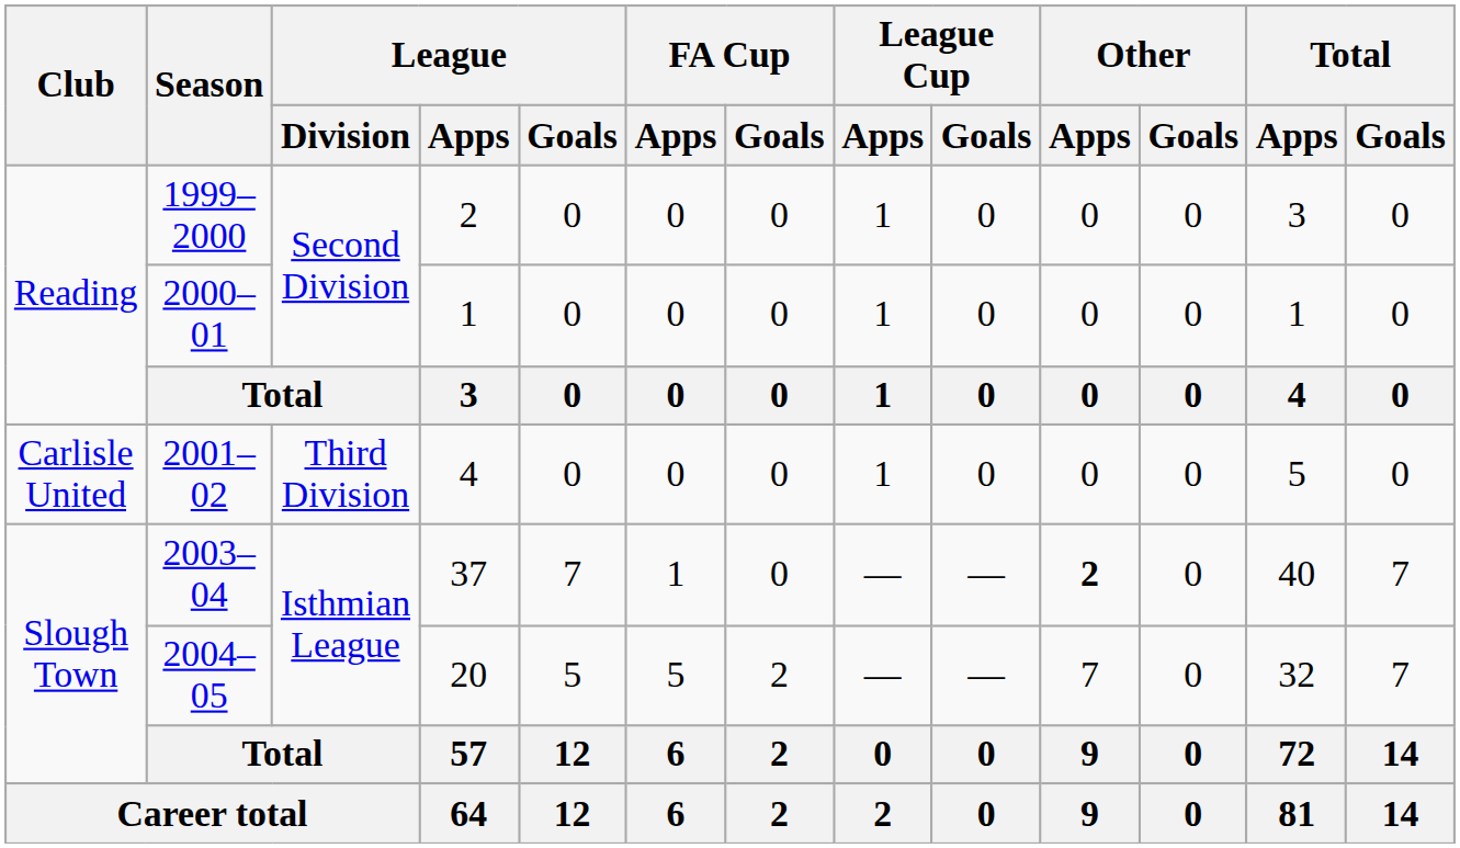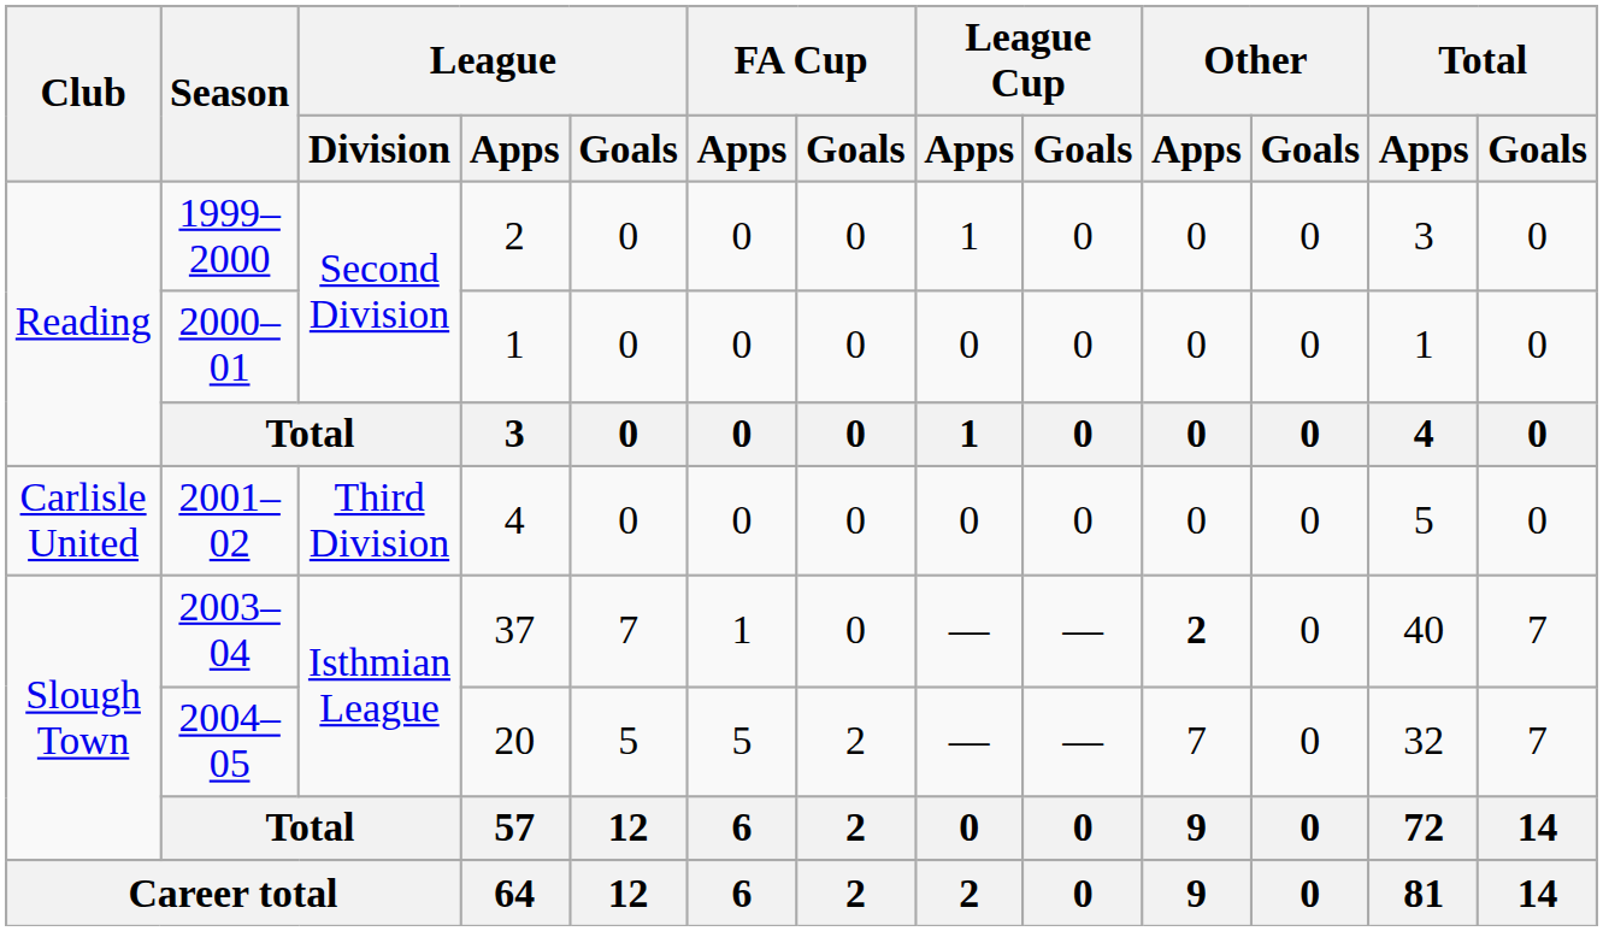2000–01 | League Cup / Apps: 1 -> 0
2001–02 | League Cup / Apps: 1 -> 0
